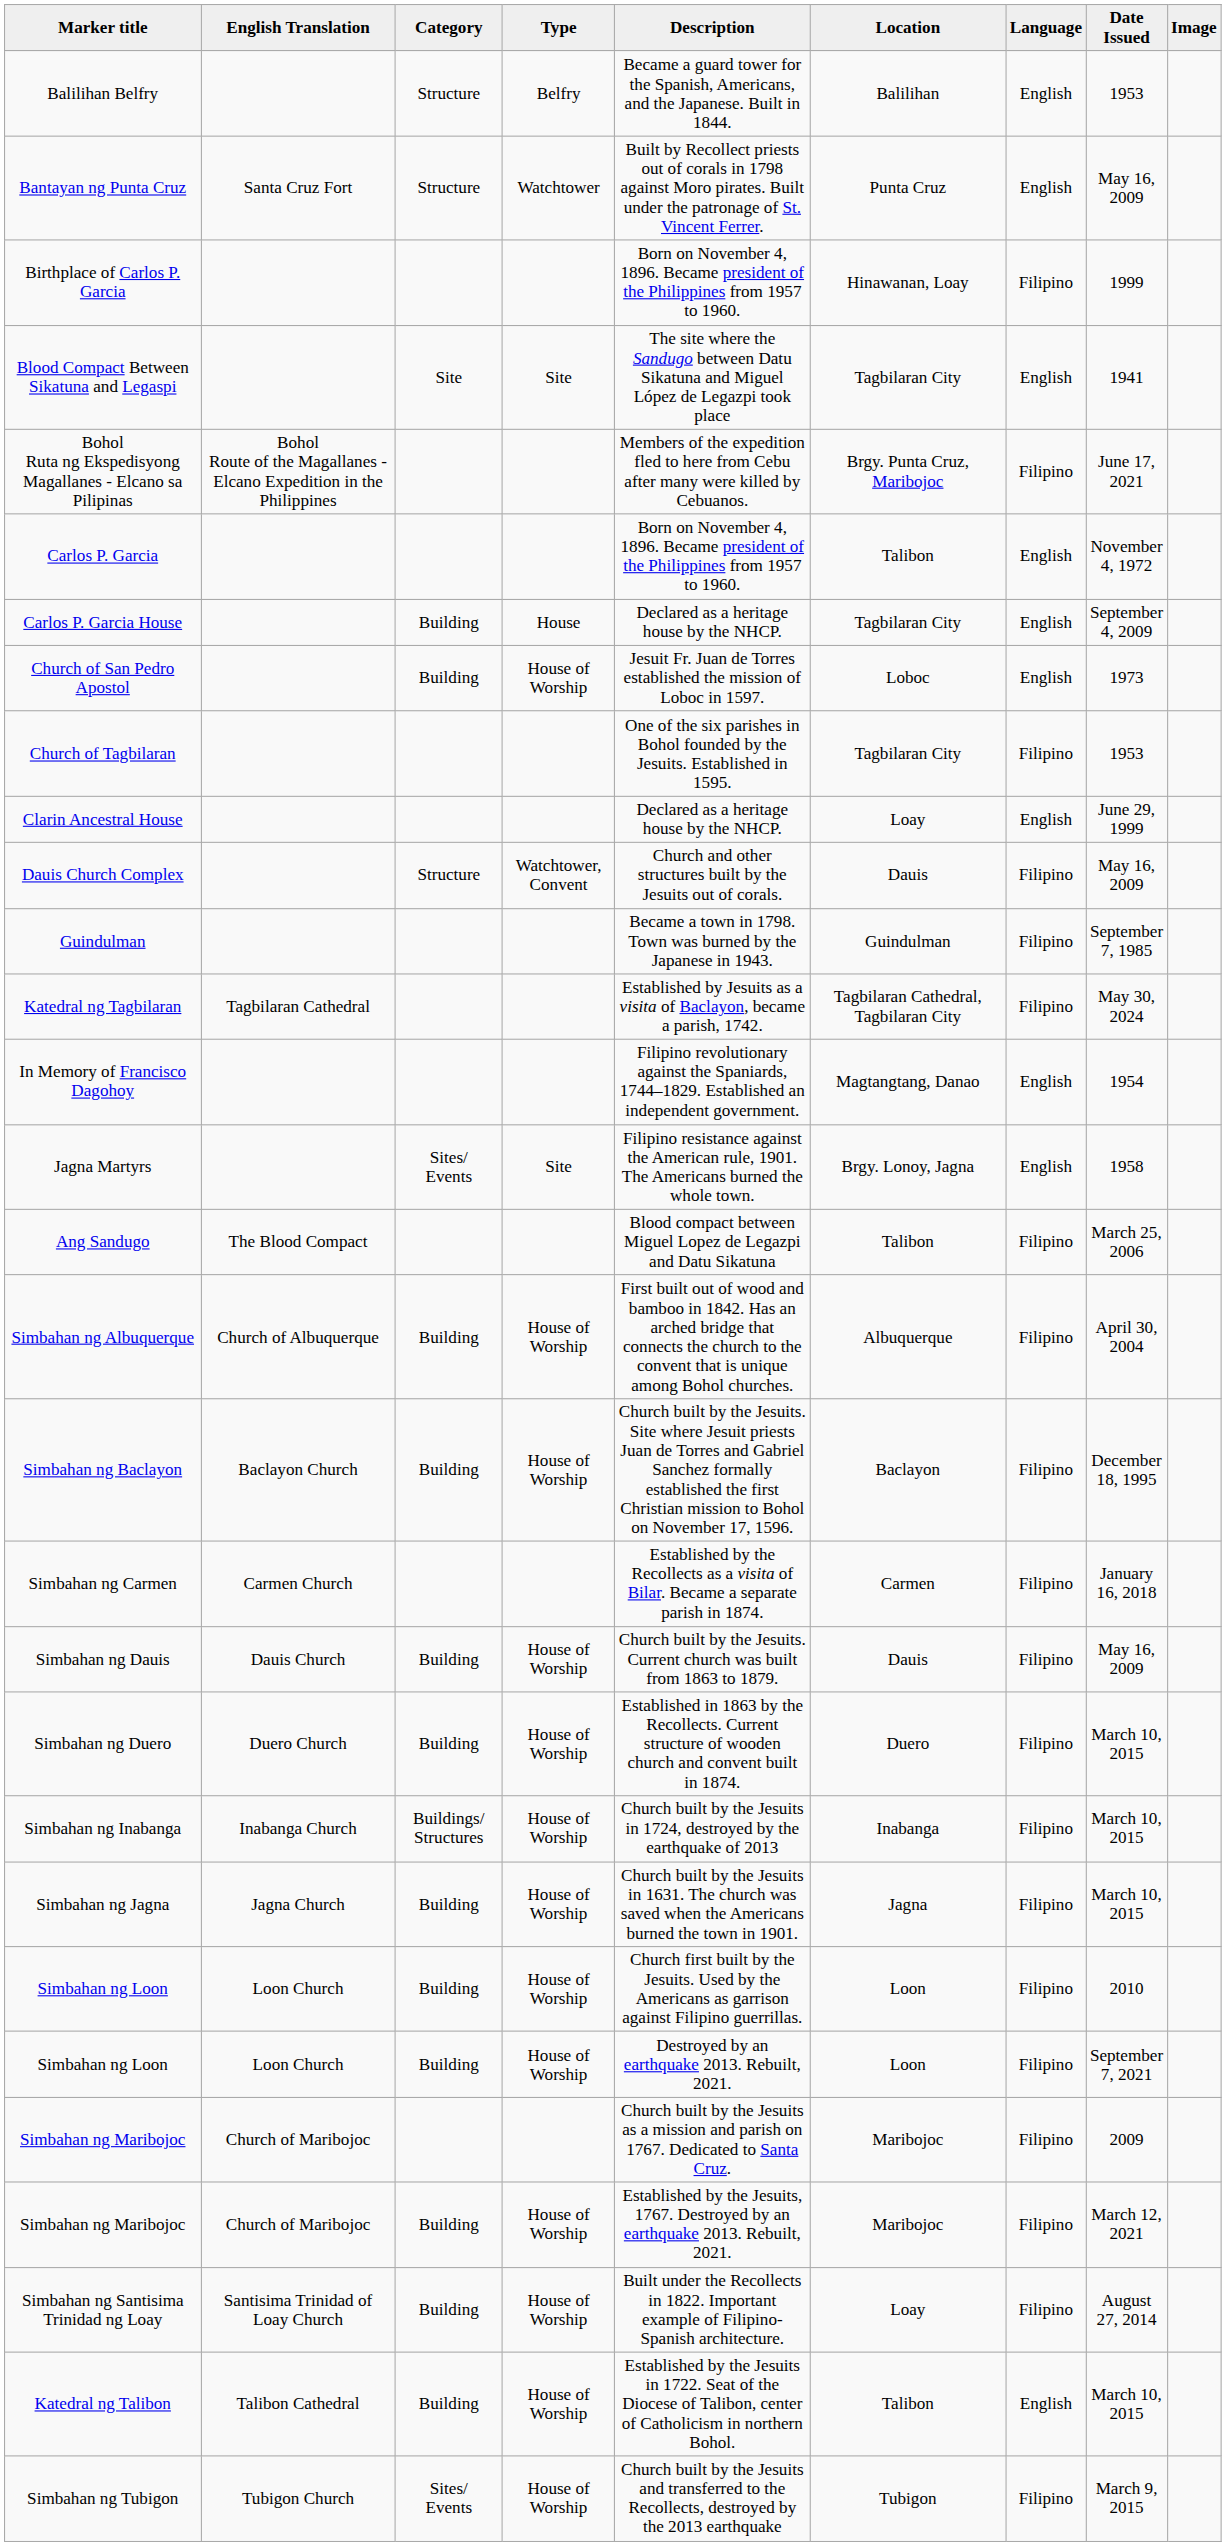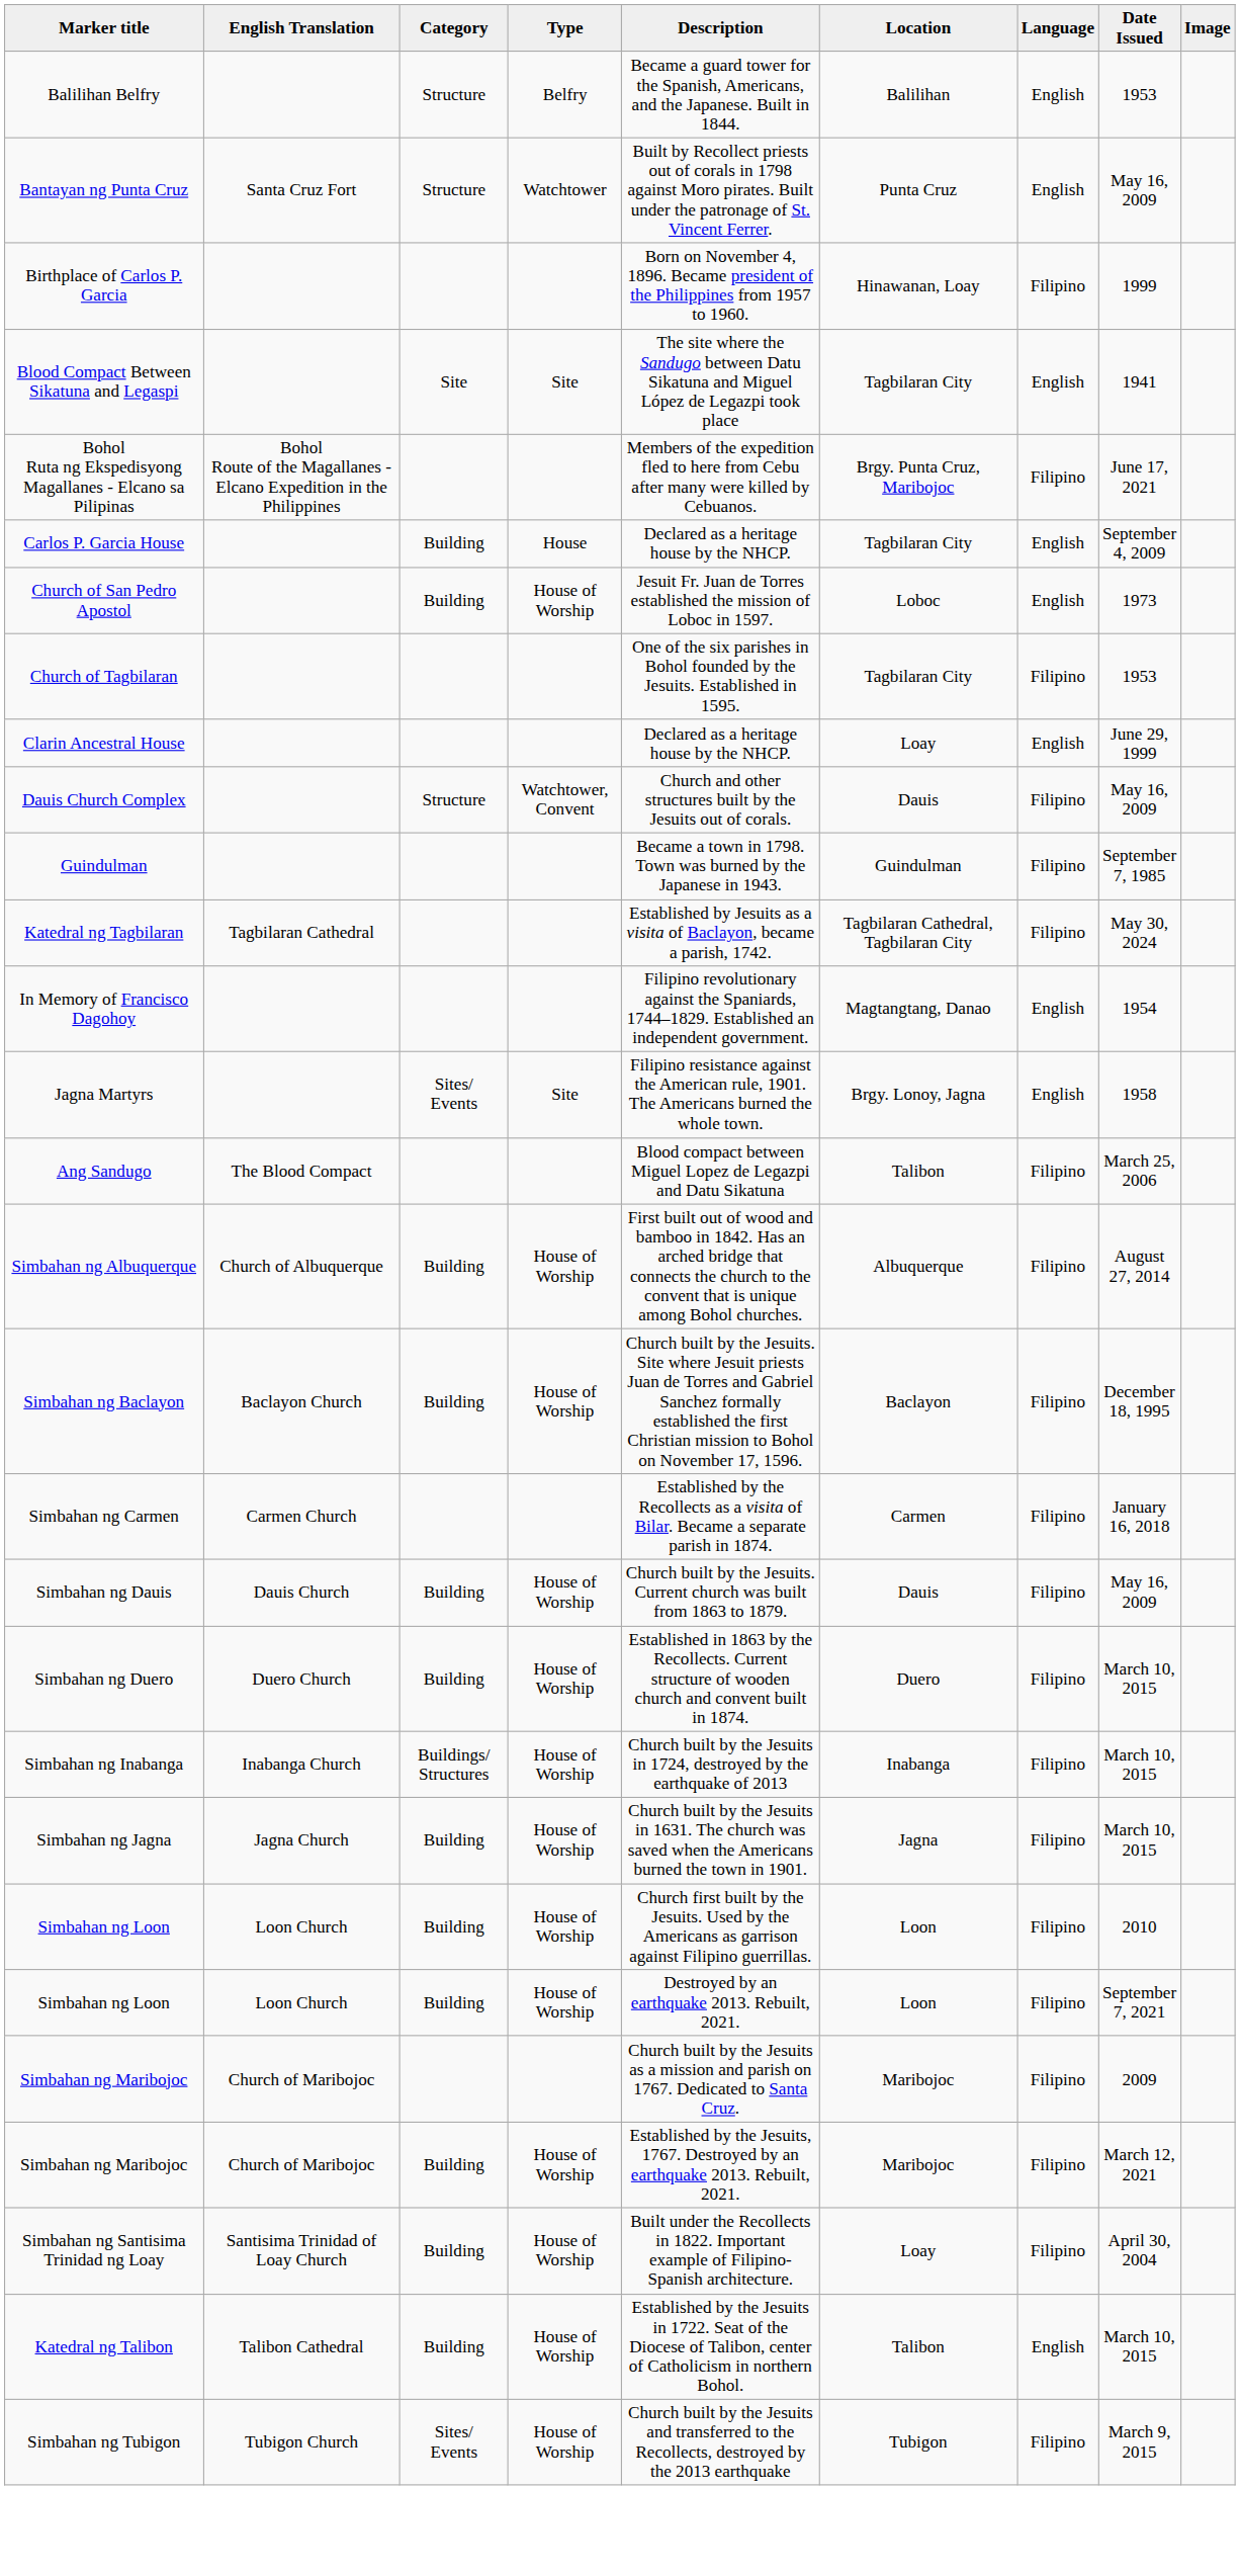- row: Carlos P. Garcia | Born on November 4, 1896. Became president of the Philippines from 1957 to 1960. | Talibon | English | November 4, 1972
Simbahan ng Albuquerque | Date Issued: April 30, 2004 -> August 27, 2014
Simbahan ng Santisima Trinidad ng Loay | Date Issued: August 27, 2014 -> April 30, 2004
